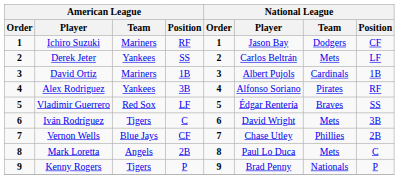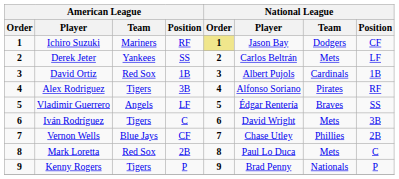Ichiro Suzuki | National League / Order: no background -> khaki background
David Ortiz | American League / Team: Mariners -> Red Sox
Alex Rodriguez | American League / Team: Yankees -> Tigers
Vladimir Guerrero | American League / Team: Red Sox -> Angels
Mark Loretta | American League / Team: Angels -> Red Sox
